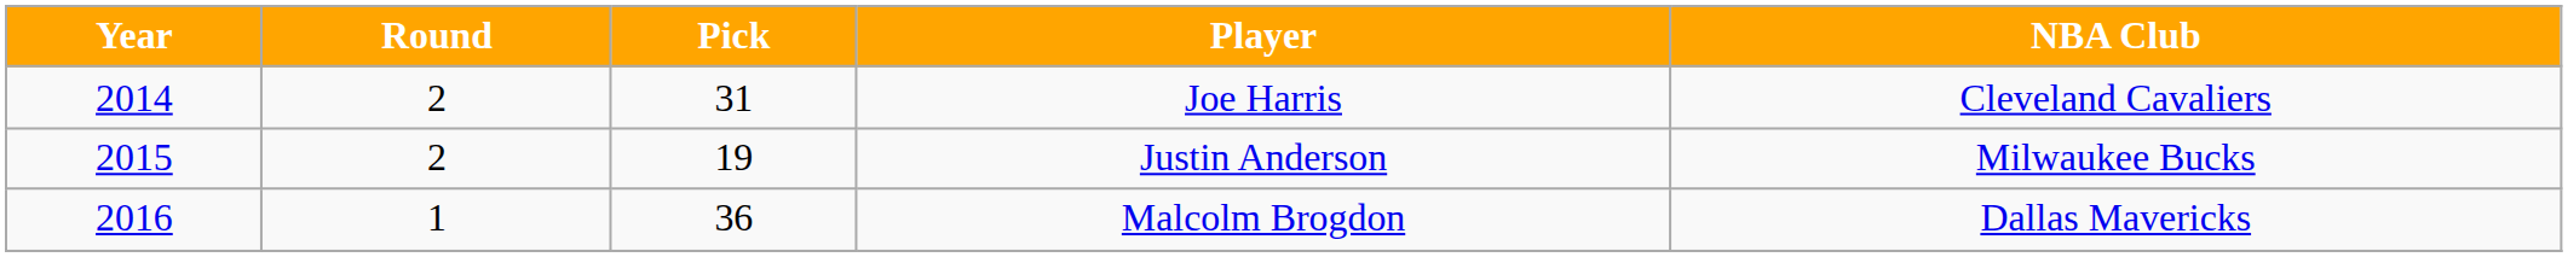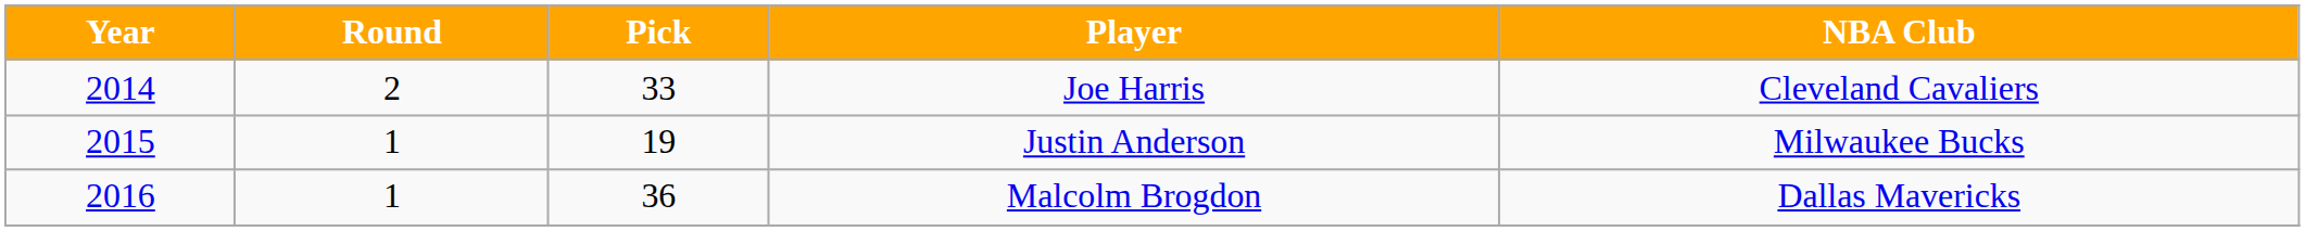Joe Harris | Pick: 31 -> 33
Justin Anderson | Round: 2 -> 1
